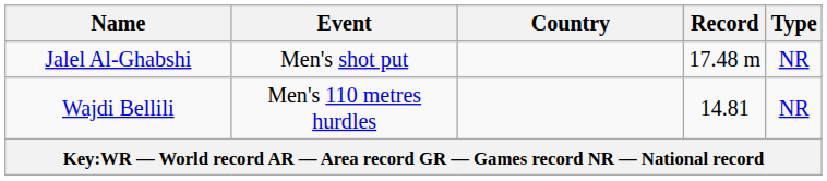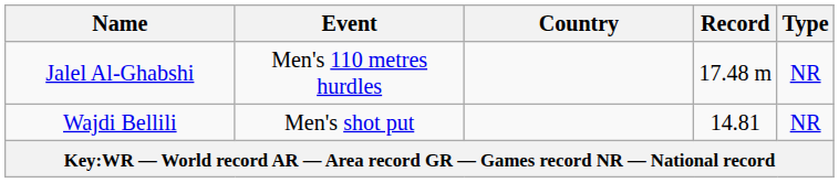Jalel Al-Ghabshi | Event: Men's shot put -> Men's 110 metres hurdles
Wajdi Bellili | Event: Men's 110 metres hurdles -> Men's shot put
